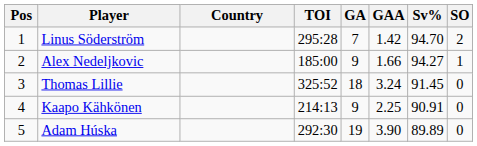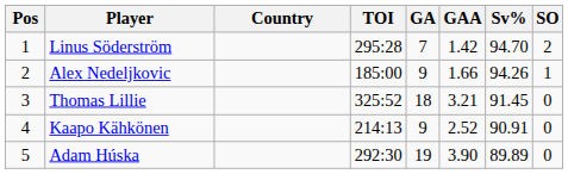Alex Nedeljkovic | Sv%: 94.27 -> 94.26
Thomas Lillie | GAA: 3.24 -> 3.21
Kaapo Kähkönen | GAA: 2.25 -> 2.52
